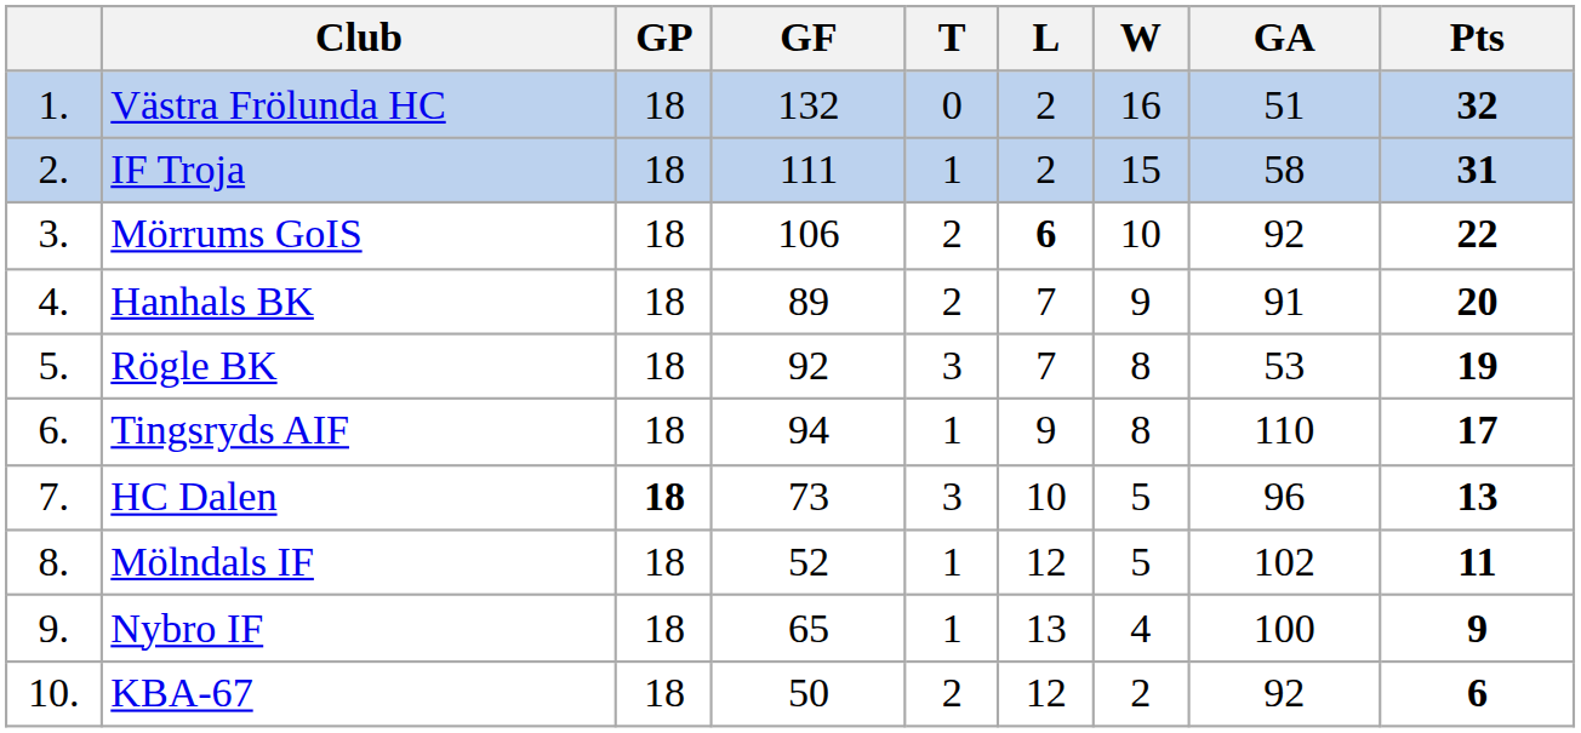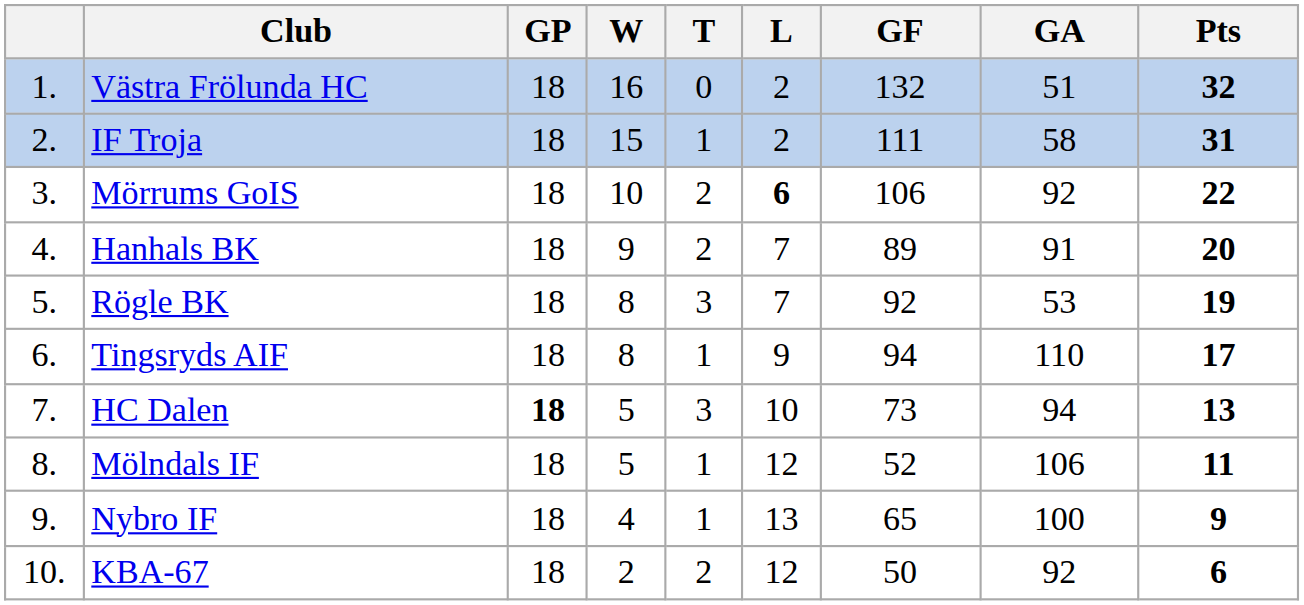columns swapped: W <-> GF
HC Dalen | GA: 96 -> 94
Mölndals IF | GA: 102 -> 106
